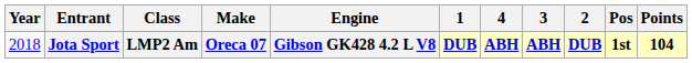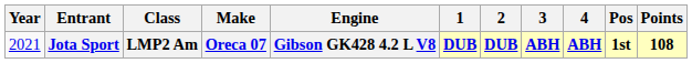columns swapped: 2 <-> 4
Jota Sport | Year: 2018 -> 2021
Jota Sport | Points: 104 -> 108
